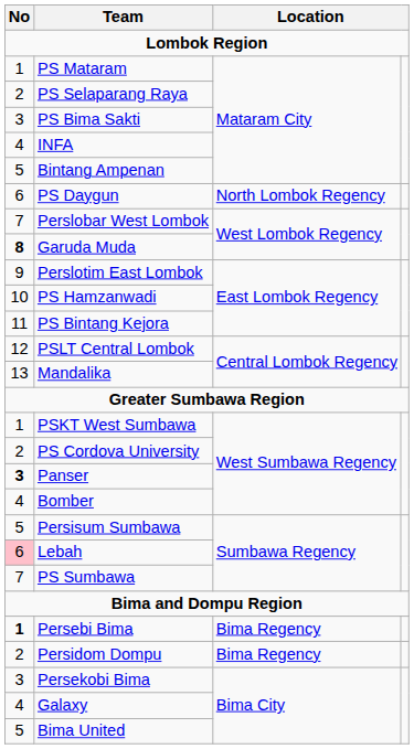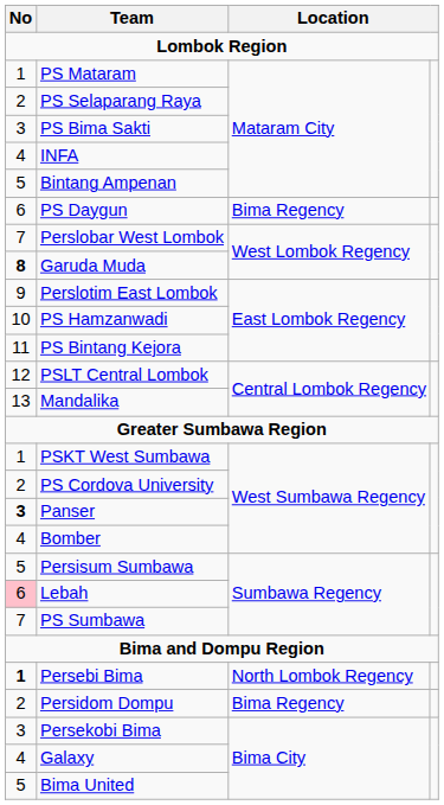PS Daygun | column 3: North Lombok Regency -> Bima Regency
Persebi Bima | column 3: Bima Regency -> North Lombok Regency
